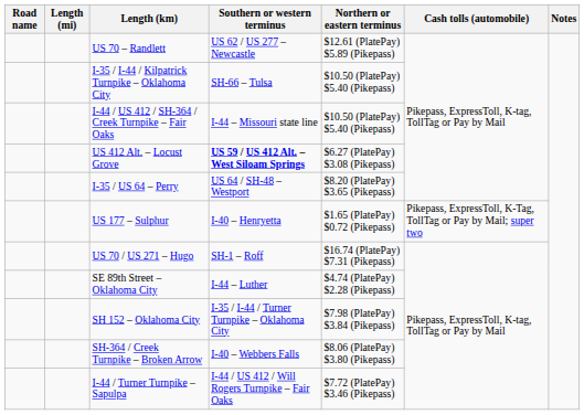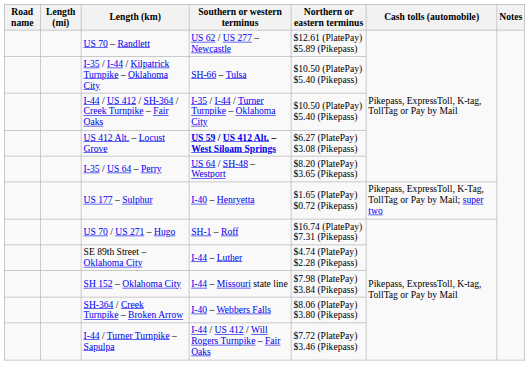I-44 / US 412 / SH-364 / Creek Turnpike – Fair Oaks | Southern or western terminus: I-44 – Missouri state line -> I-35 / I-44 / Turner Turnpike – Oklahoma City
SH 152 – Oklahoma City | Southern or western terminus: I-35 / I-44 / Turner Turnpike – Oklahoma City -> I-44 – Missouri state line
